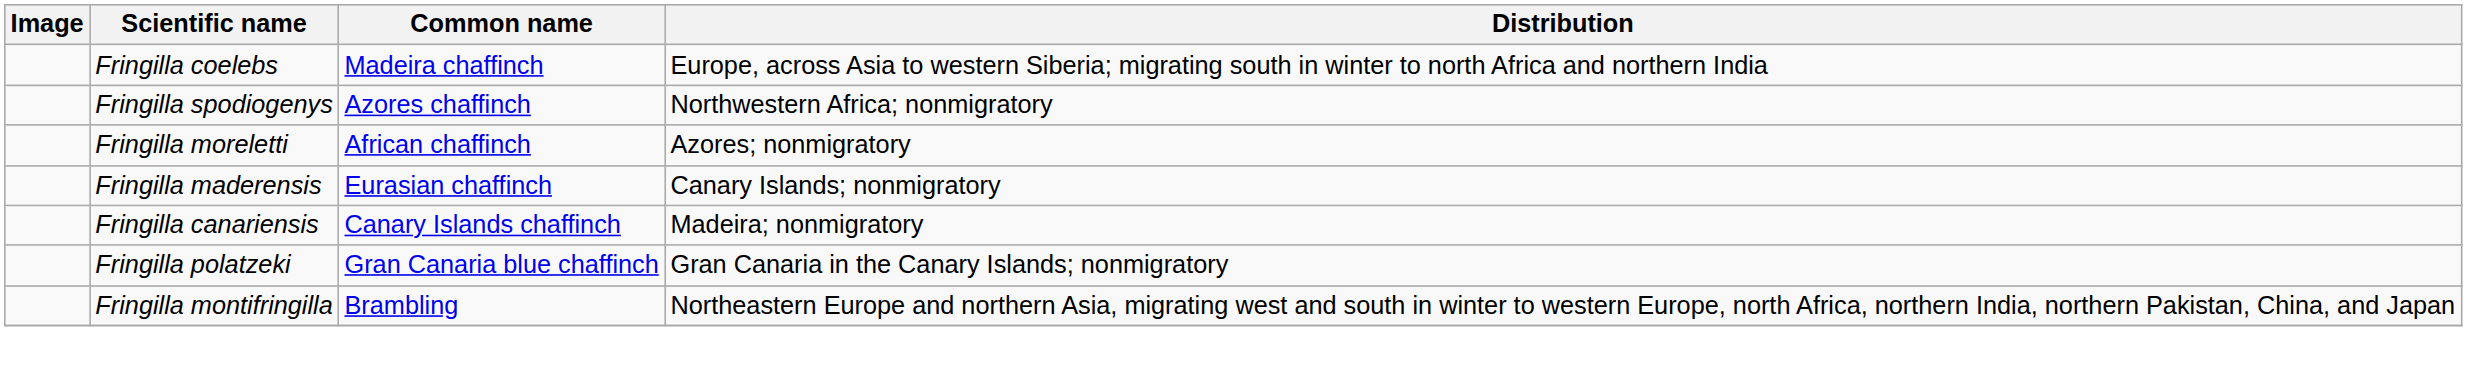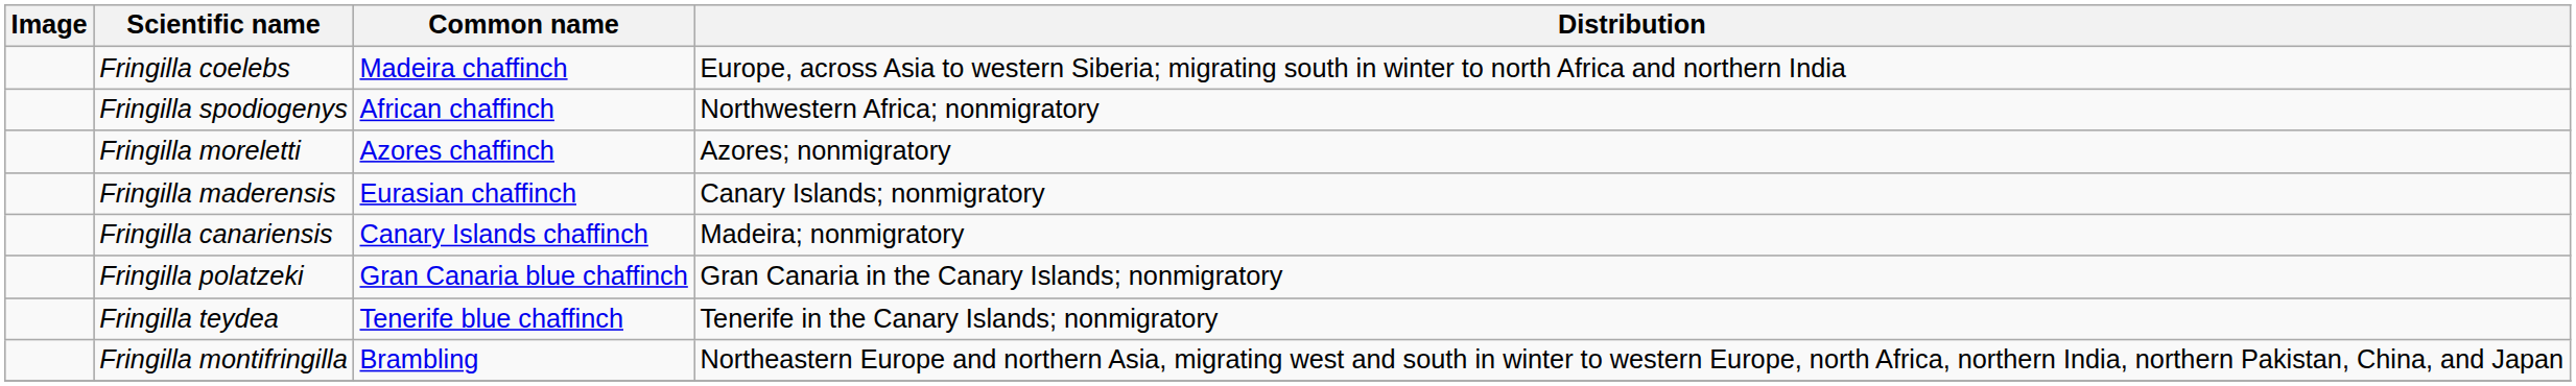Fringilla spodiogenys | Common name: Azores chaffinch -> African chaffinch
Fringilla moreletti | Common name: African chaffinch -> Azores chaffinch
+ row: Fringilla teydea | Tenerife blue chaffinch | Tenerife in the Canary Islands; nonmigratory
